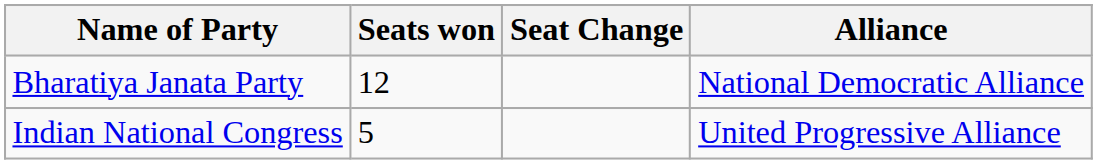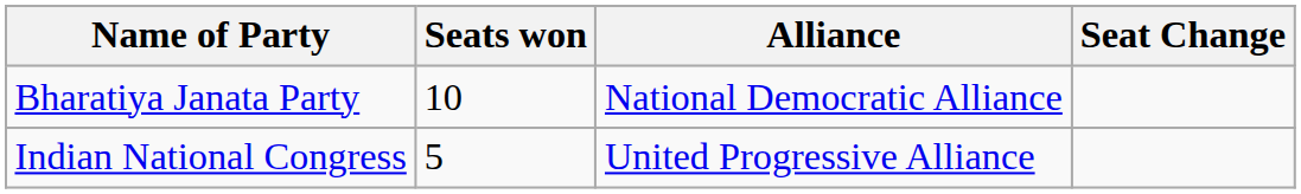columns swapped: Seat Change <-> Alliance
Bharatiya Janata Party | Seats won: 12 -> 10
